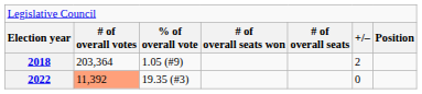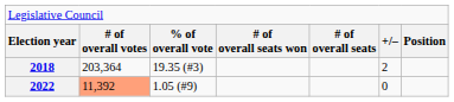2018 | column 3: 1.05 (#9) -> 19.35 (#3)
2022 | column 3: 19.35 (#3) -> 1.05 (#9)
